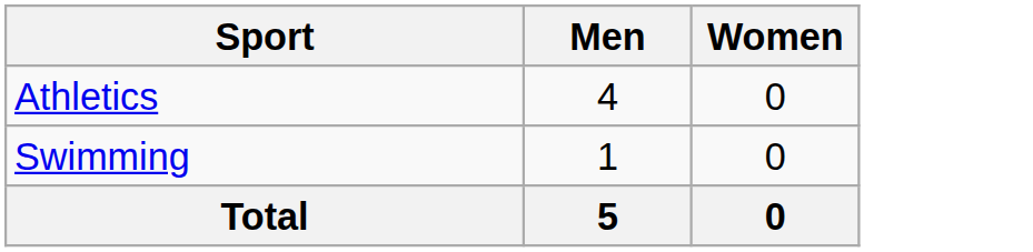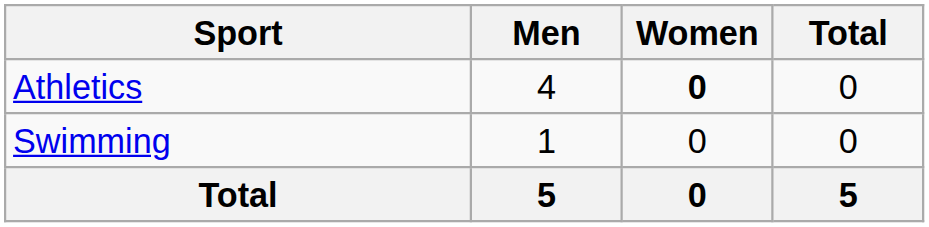+ column: Total | 0 | 0 | 5
Athletics | Women: normal -> bold
